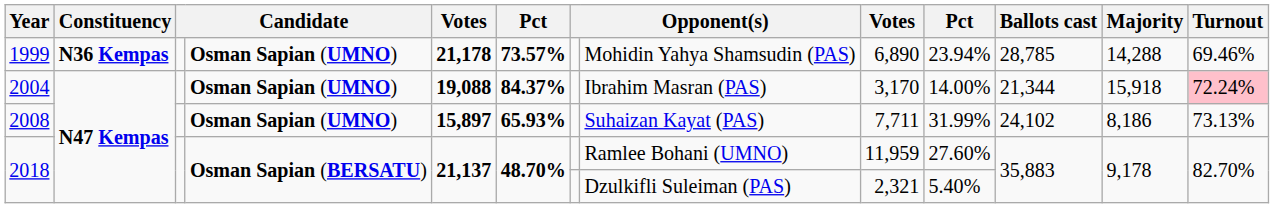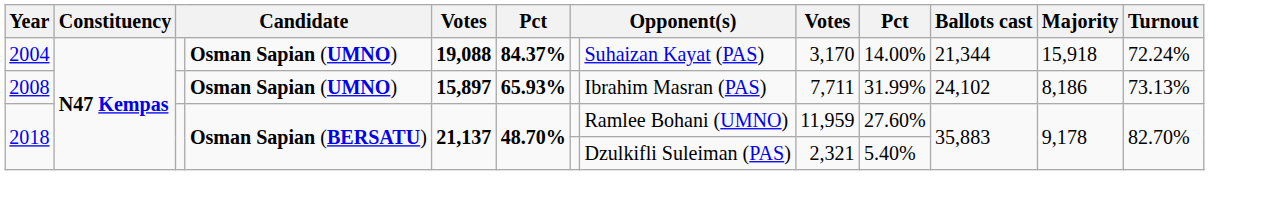- row: 1999 | N36 Kempas | Osman Sapian (UMNO) | 21,178 | 73.57% | Mohidin Yahya Shamsudin (PAS) | 6,890 | 23.94% | 28,785 | 14,288 | 69.46%
2004 | column 8: Ibrahim Masran (PAS) -> Suhaizan Kayat (PAS)
2004 | Turnout: pink background -> no background
2008 | column 8: Suhaizan Kayat (PAS) -> Ibrahim Masran (PAS)
